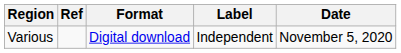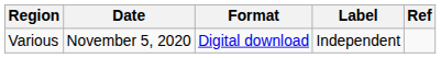columns swapped: Date <-> Ref
